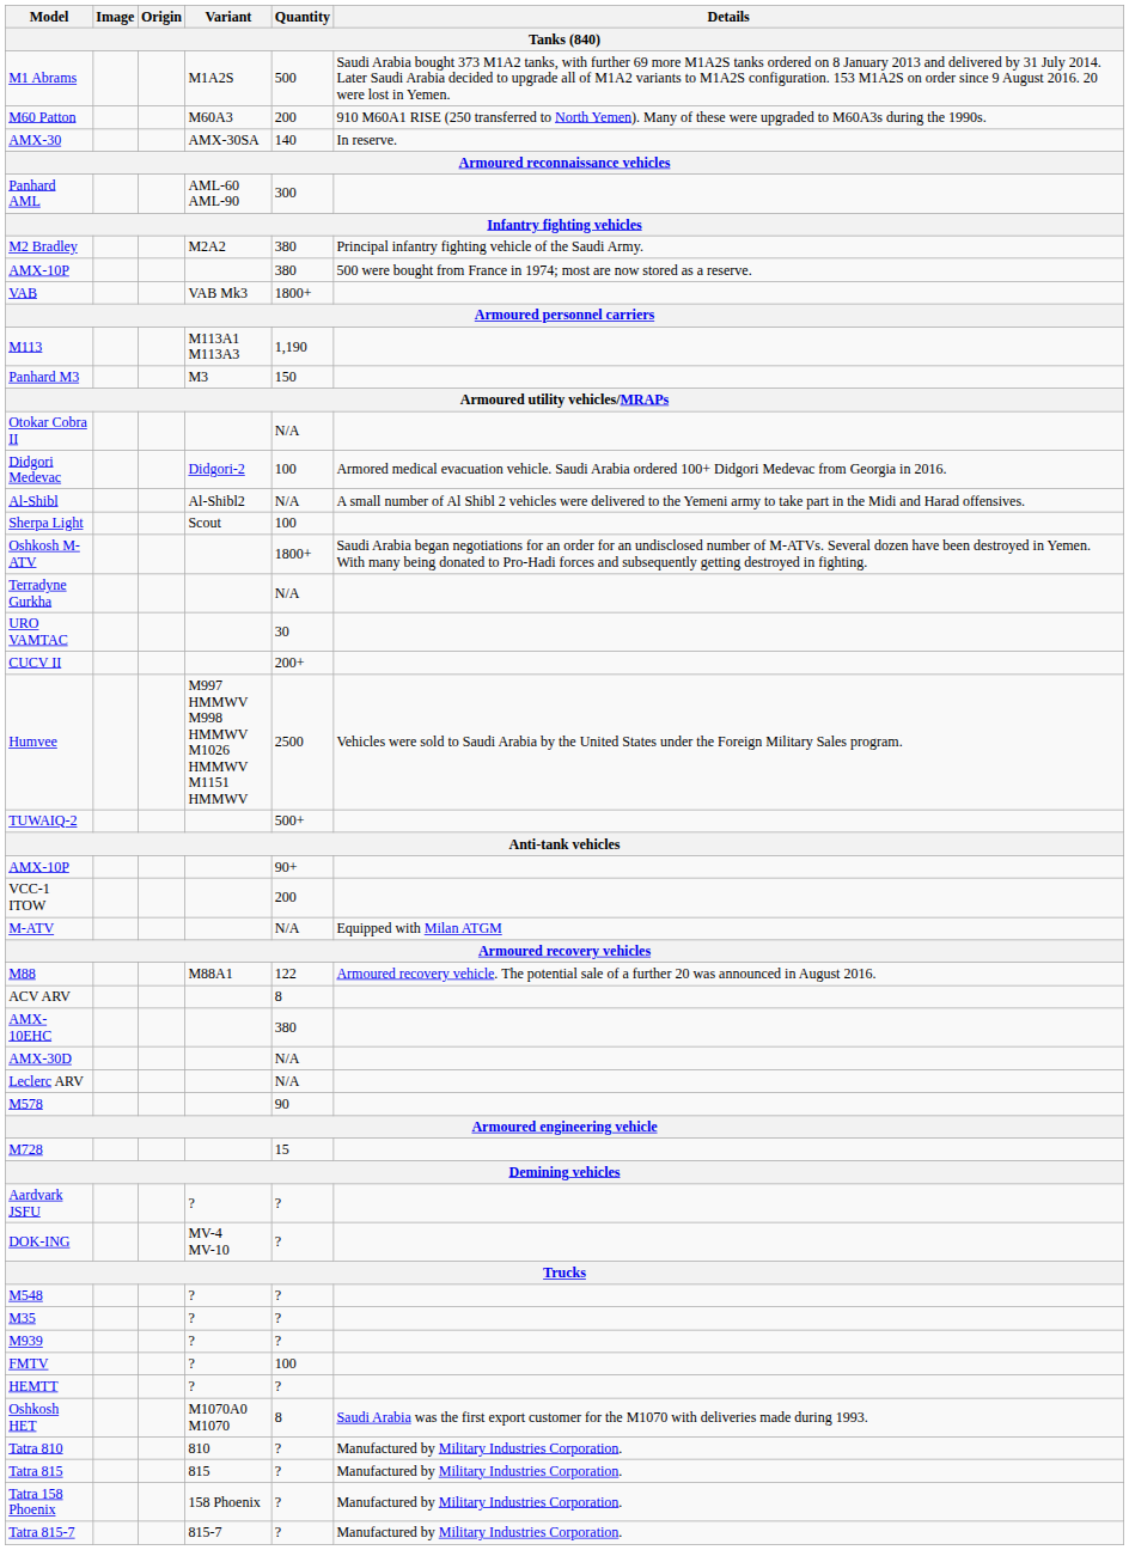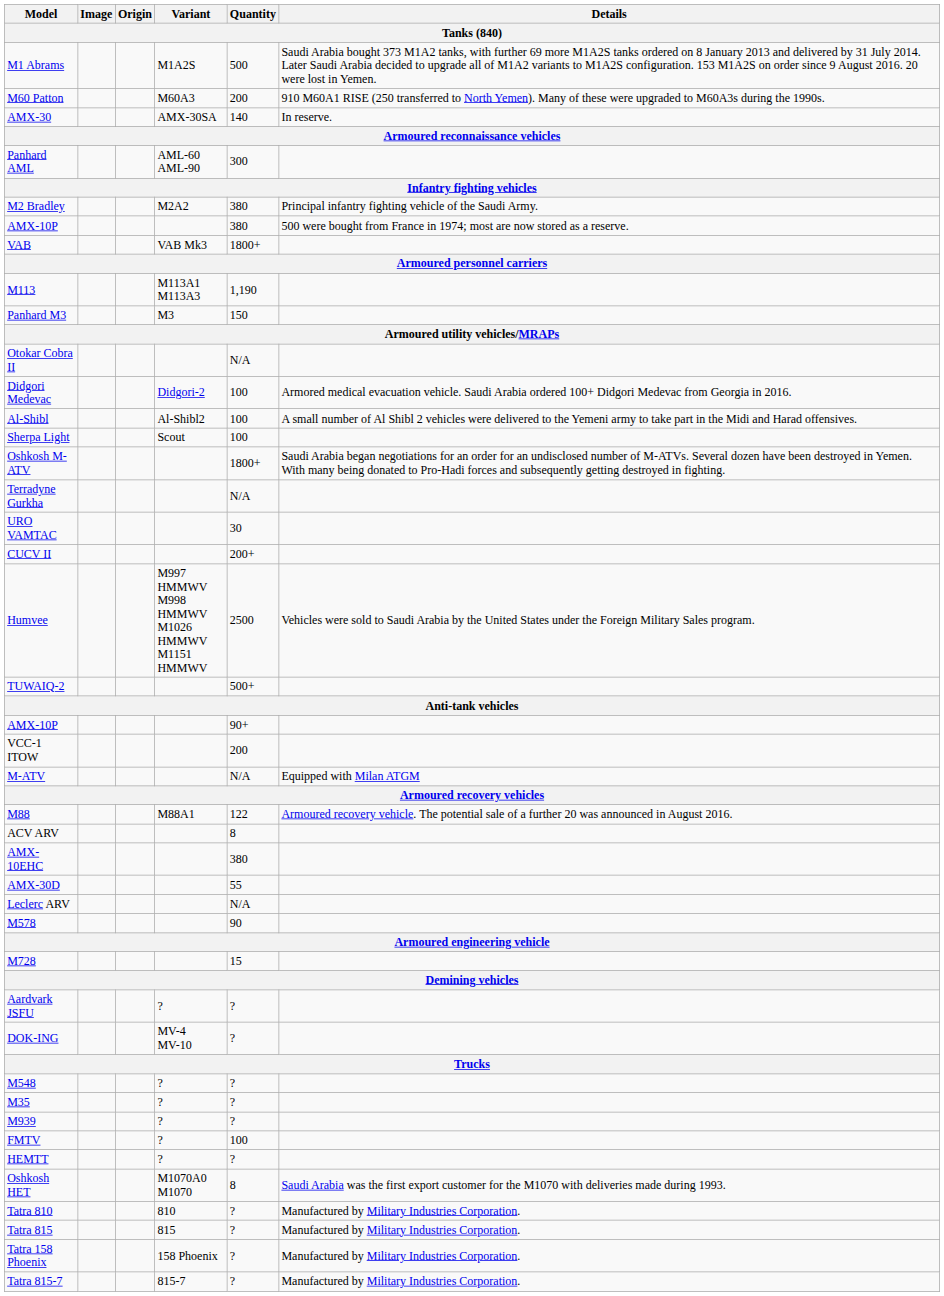Al-Shibl | Quantity: N/A -> 100
AMX-30D | Quantity: N/A -> 55
